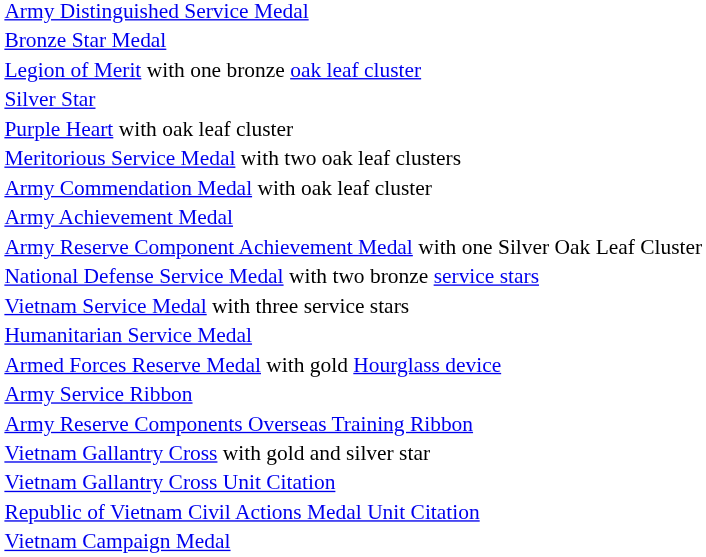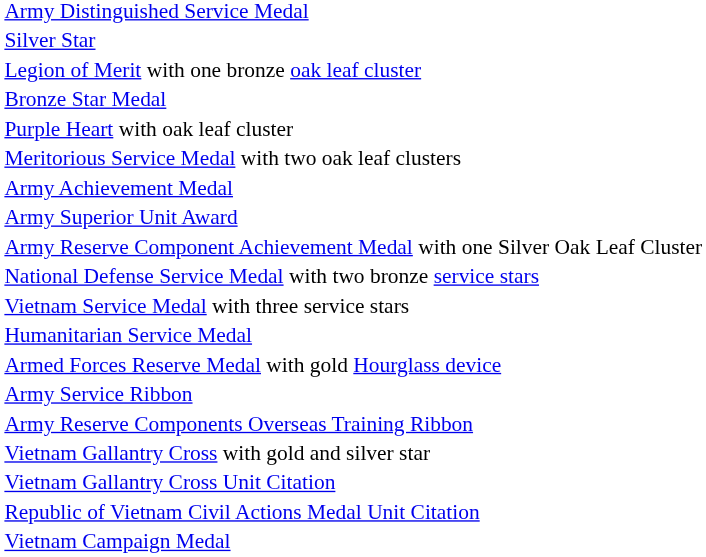rows swapped: Silver Star <-> Bronze Star Medal
- row: Army Commendation Medal with oak leaf cluster
+ row: Army Superior Unit Award
